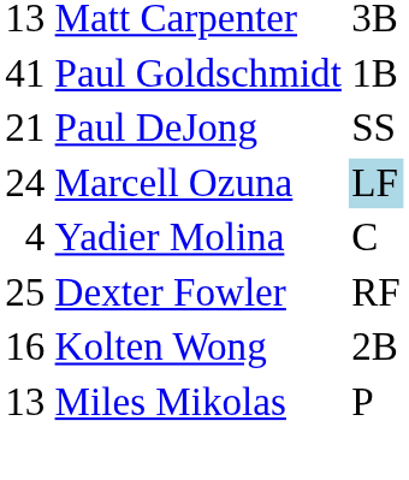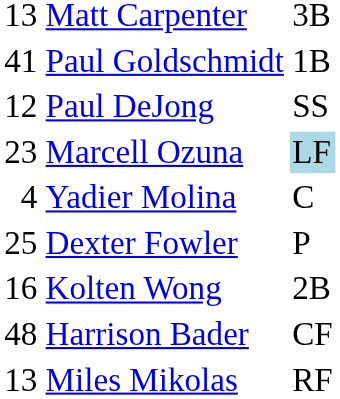Paul DeJong | column 1: 21 -> 12
Marcell Ozuna | column 1: 24 -> 23
Dexter Fowler | column 3: RF -> P
+ row: 48 | Harrison Bader | CF
Miles Mikolas | column 3: P -> RF
